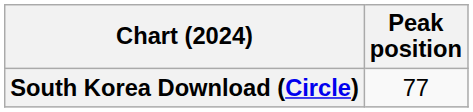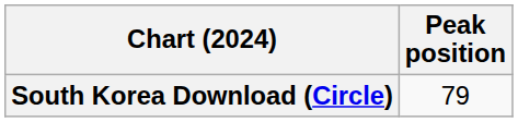South Korea Download (Circle) | Peak position: 77 -> 79
